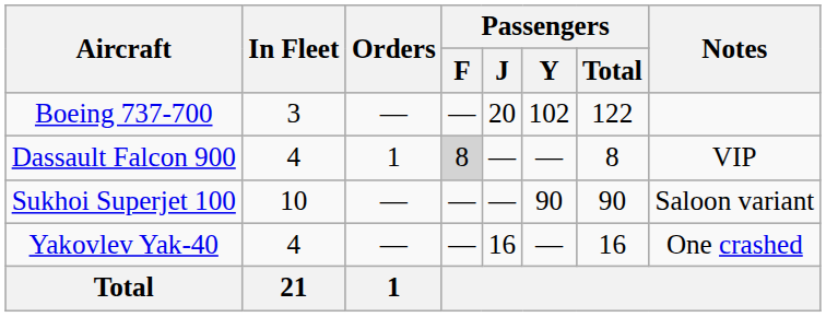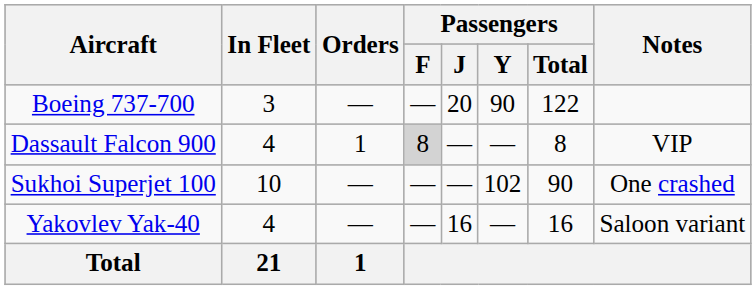Boeing 737-700 | Passengers / Y: 102 -> 90
Sukhoi Superjet 100 | Passengers / Y: 90 -> 102
Sukhoi Superjet 100 | Notes: Saloon variant -> One crashed
Yakovlev Yak-40 | Notes: One crashed -> Saloon variant
